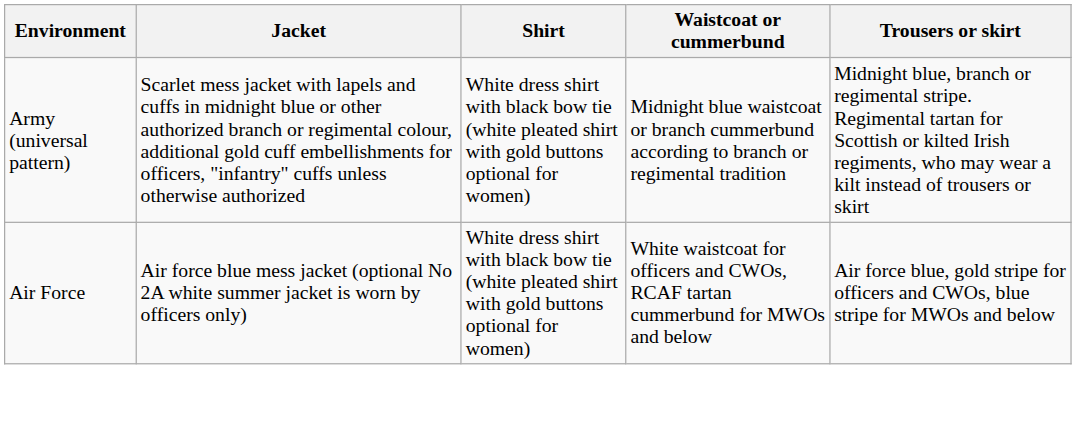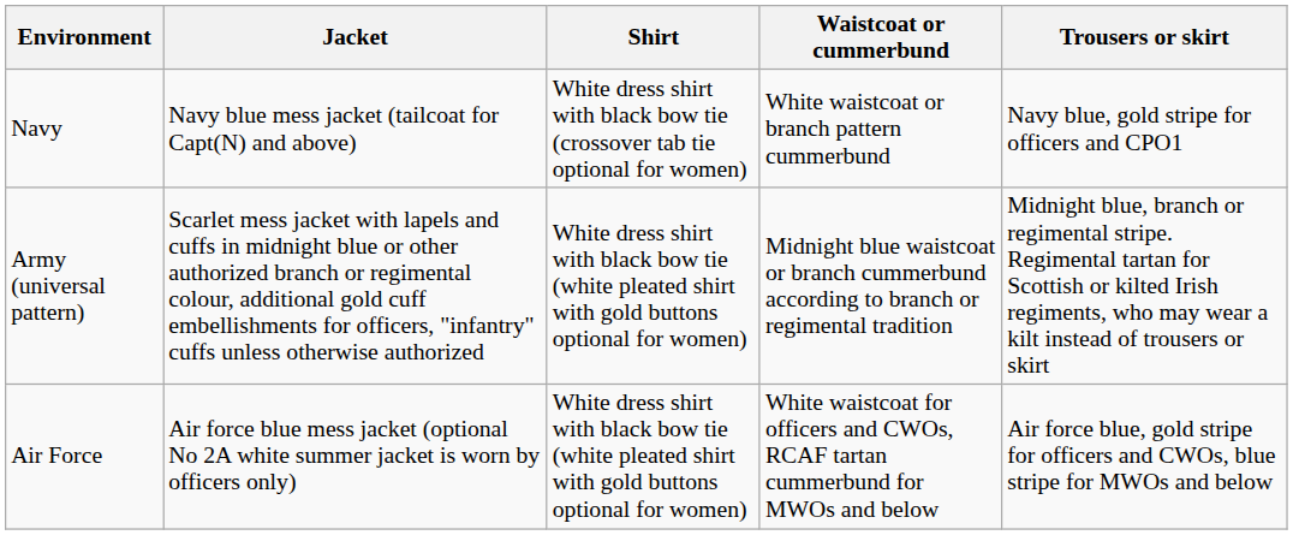+ row: Navy | Navy blue mess jacket (tailcoat for Capt(N) and above) | White dress shirt with black bow tie (crossover tab tie optional for women) | White waistcoat or branch pattern cummerbund | Navy blue, gold stripe for officers and CPO1
